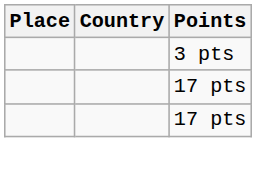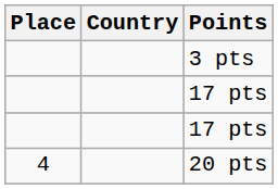+ row: 4 | 20 pts
